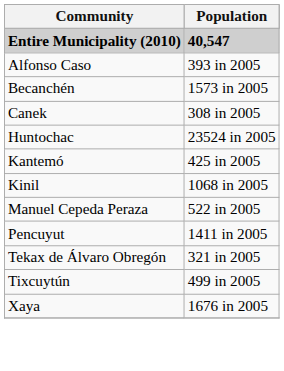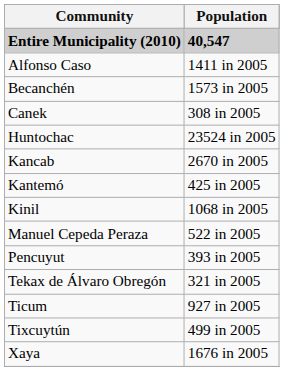Alfonso Caso | Population: 393 in 2005 -> 1411 in 2005
+ row: Kancab | 2670 in 2005
Pencuyut | Population: 1411 in 2005 -> 393 in 2005
+ row: Ticum | 927 in 2005
